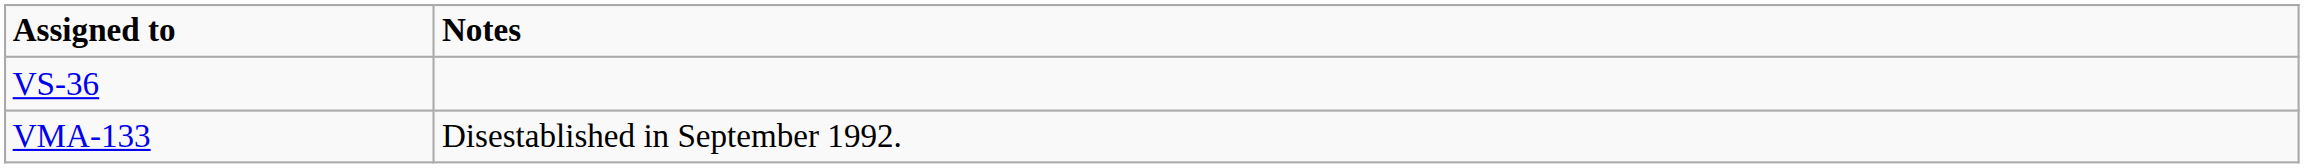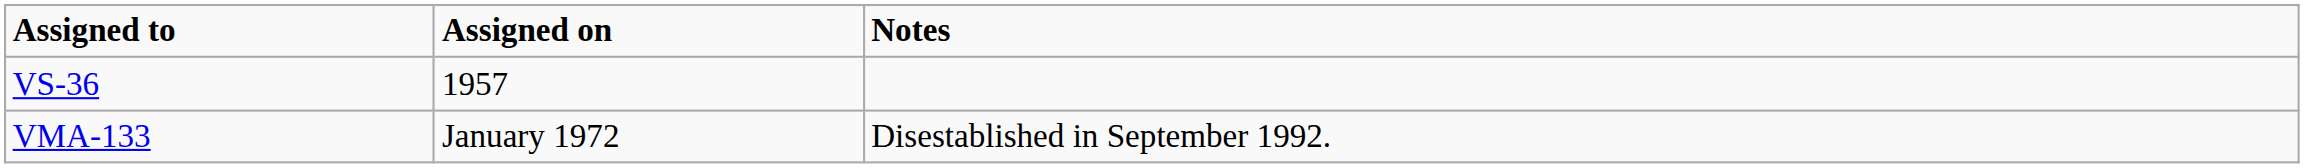+ column: Assigned on | 1957 | January 1972
